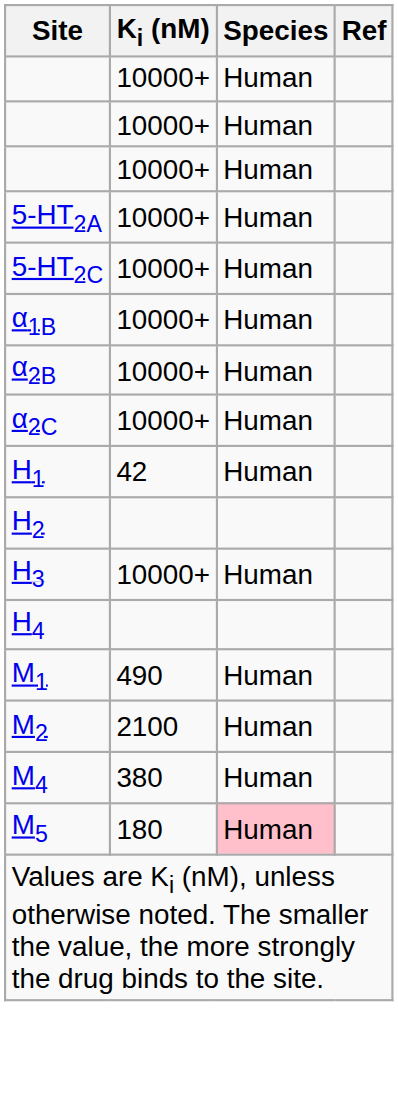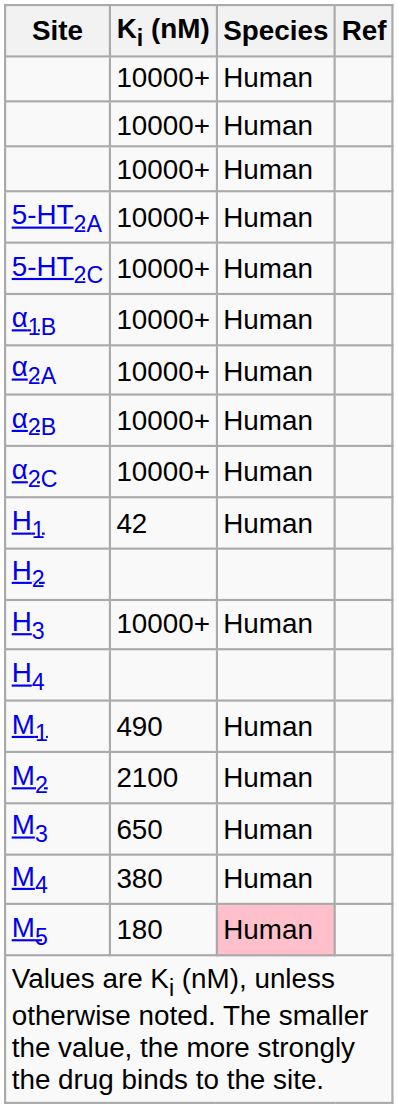+ row: α2A | 10000+ | Human
+ row: M3 | 650 | Human
